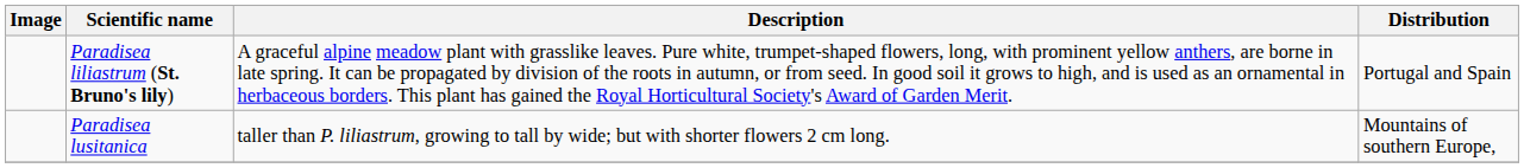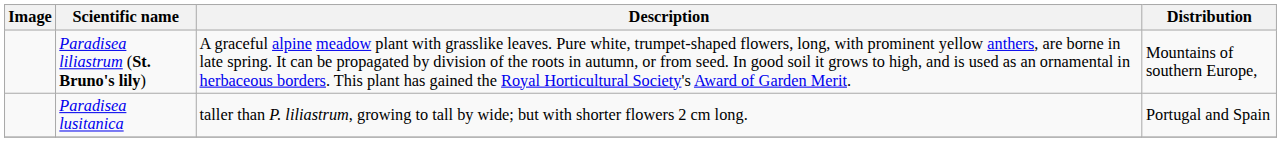Paradisea liliastrum (St. Bruno's lily) | Distribution: Portugal and Spain -> Mountains of southern Europe,
Paradisea lusitanica | Distribution: Mountains of southern Europe, -> Portugal and Spain
